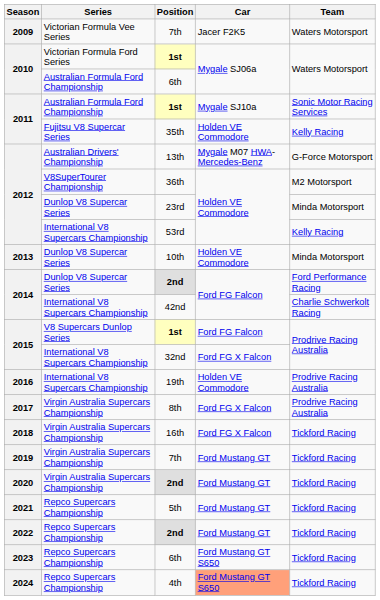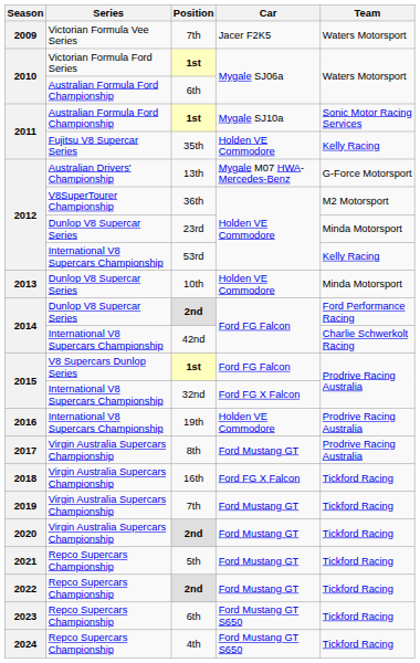8th | Car: Ford FG X Falcon -> Ford Mustang GT
4th | Car: lightsalmon background -> no background
